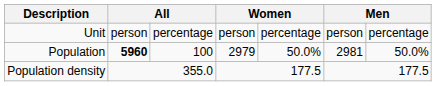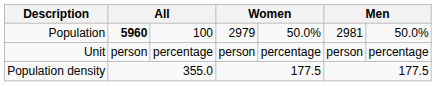rows swapped: Unit <-> Population
